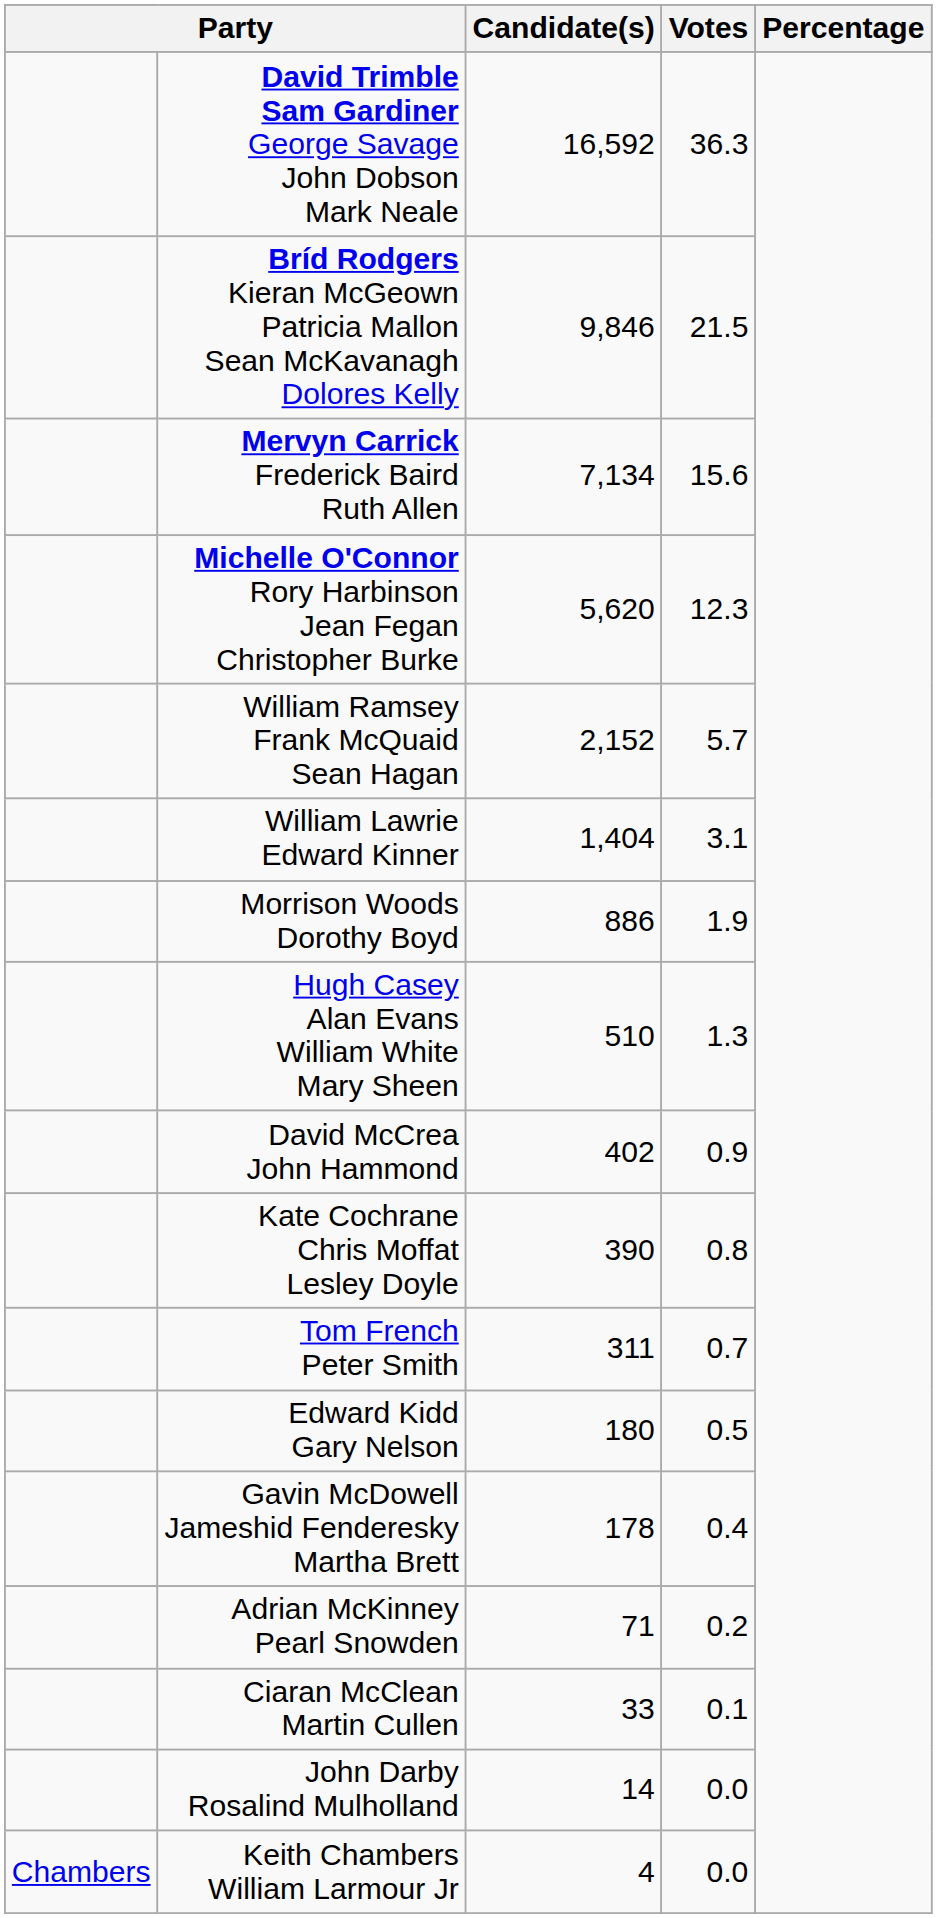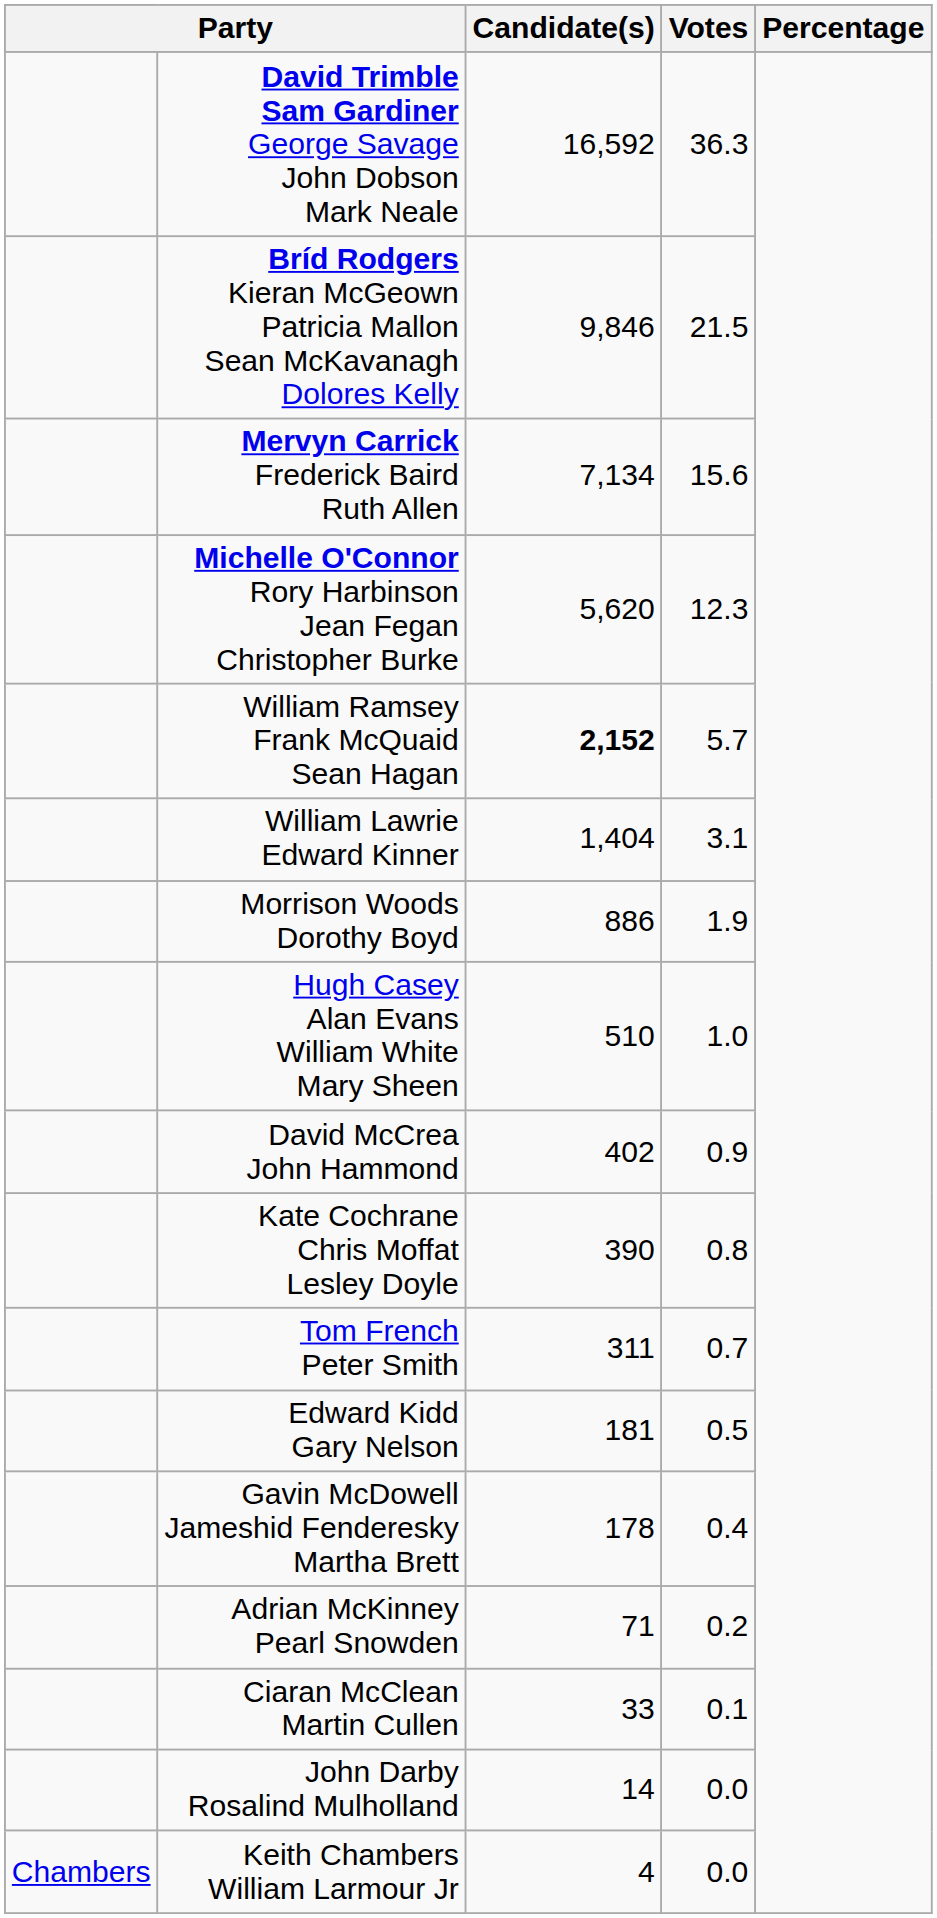William Ramsey Frank McQuaid Sean Hagan | Candidate(s): normal -> bold
Hugh Casey Alan Evans William White Mary Sheen | Votes: 1.3 -> 1.0
Edward Kidd Gary Nelson | Candidate(s): 180 -> 181
